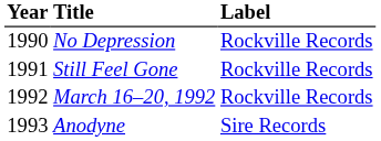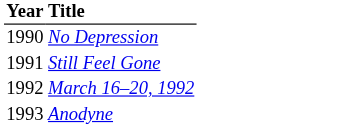- column: Label | Rockville Records | Rockville Records | Rockville Records | Sire Records
